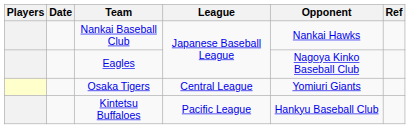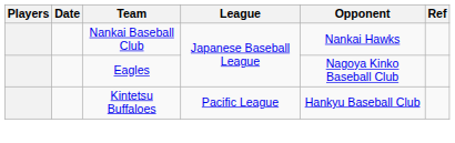- row: Osaka Tigers | Central League | Yomiuri Giants
